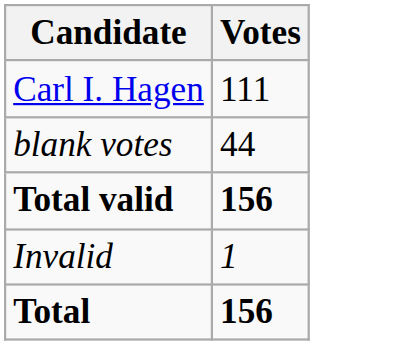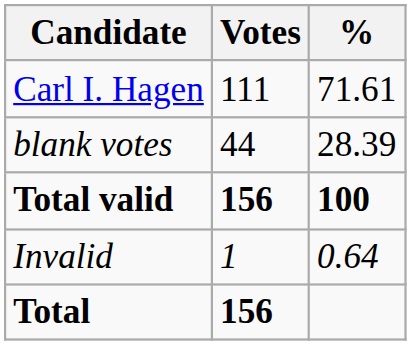+ column: % | 71.61 | 28.39 | 100 | 0.64
